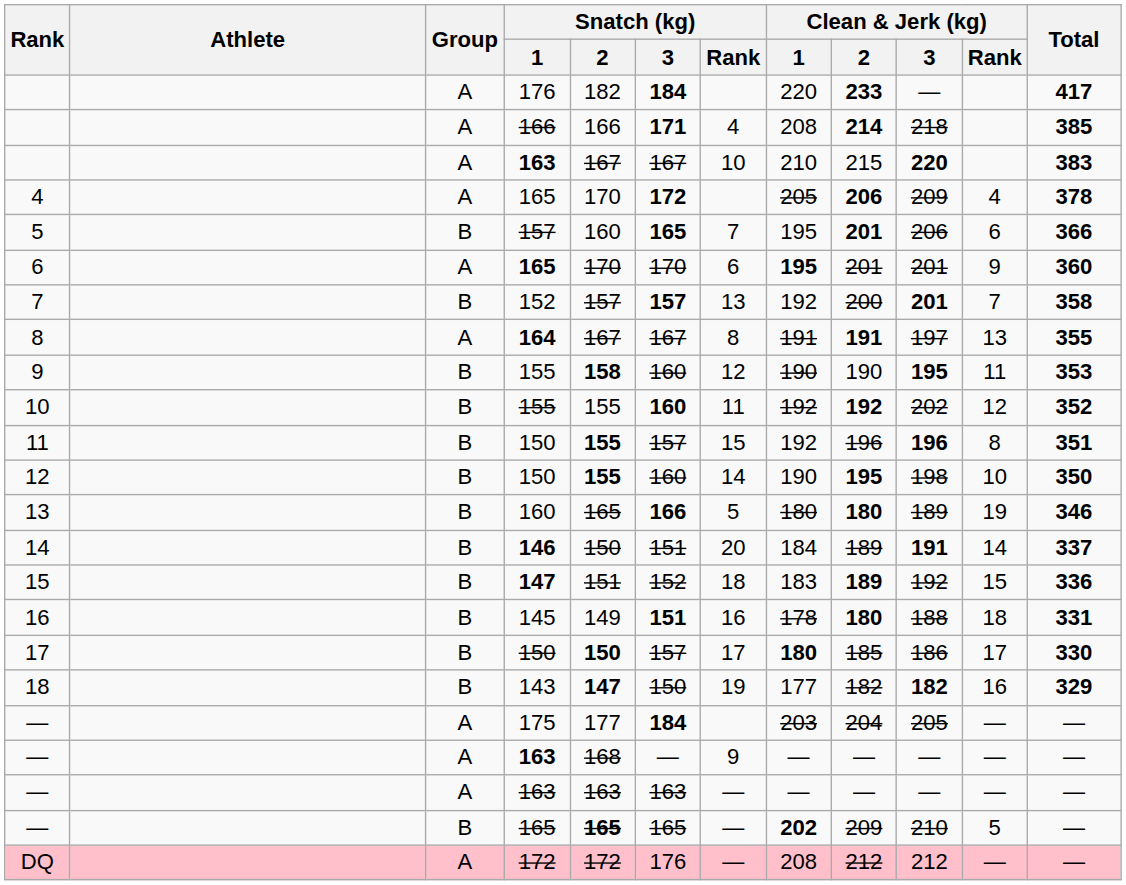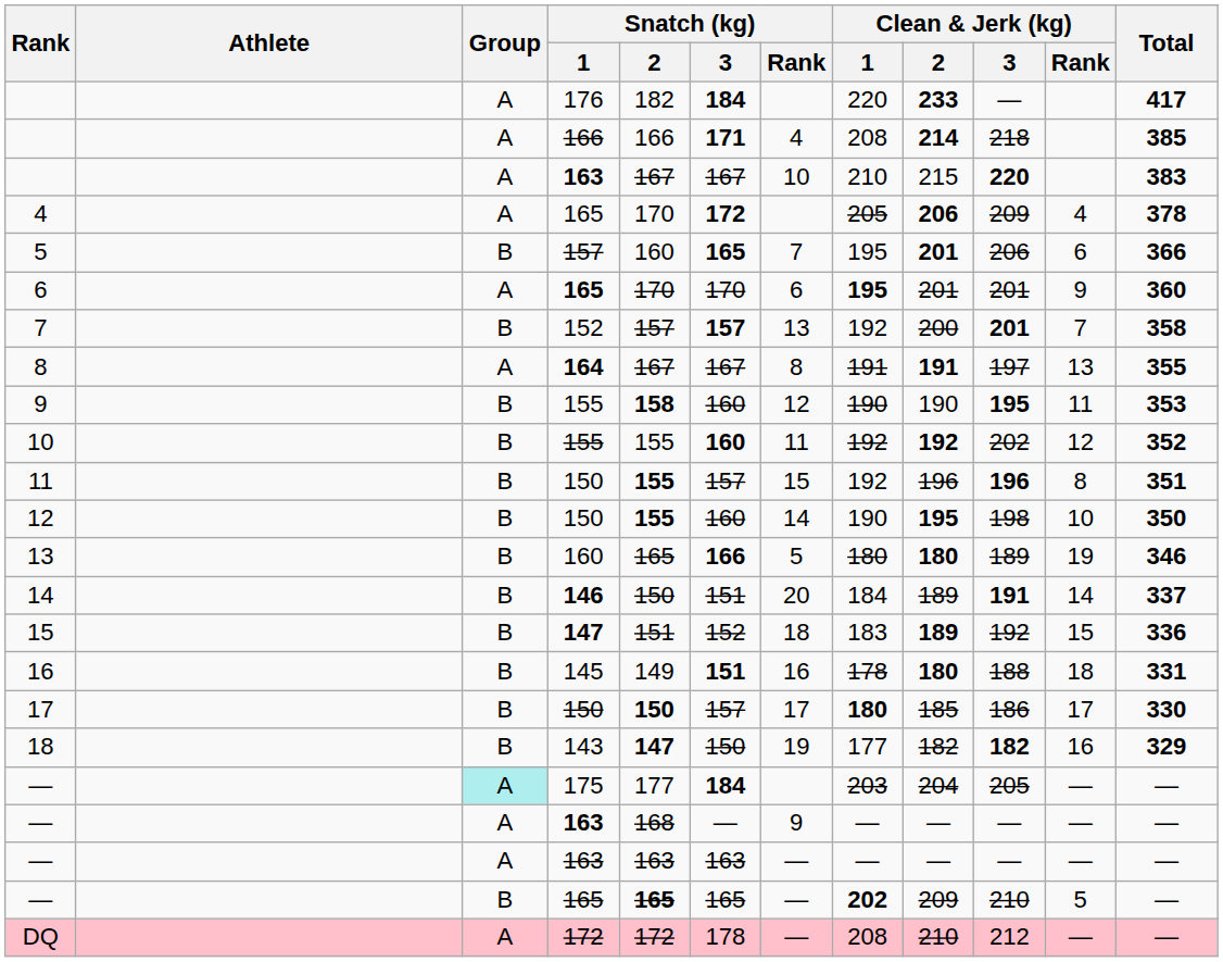— / 175 | Group: no background -> paleturquoise background
DQ | Snatch (kg) / 3: 176 -> 178
DQ | Clean & Jerk (kg) / 2: 212 -> 210
